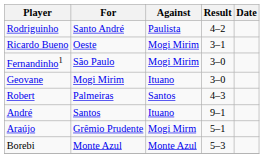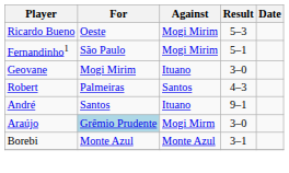- row: Rodriguinho | Santo André | Paulista | 4–2
Ricardo Bueno | Result: 3–1 -> 5–3
Fernandinho1 | Result: 3–0 -> 5–1
Araújo | For: no background -> lightblue background
Araújo | Result: 5–1 -> 3–0
Borebi | Result: 5–3 -> 3–1
